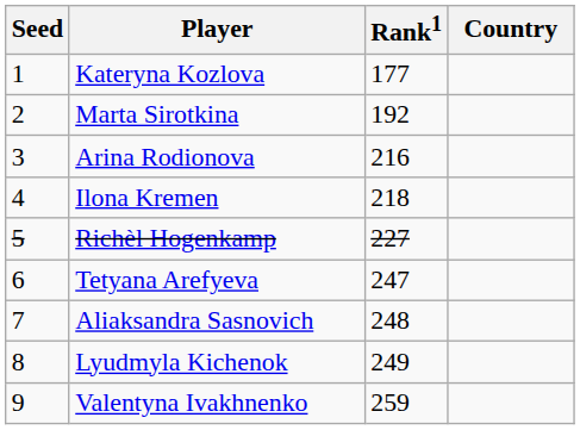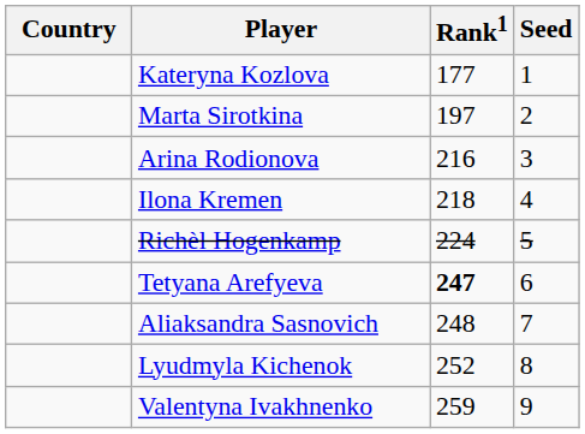columns swapped: Country <-> Seed
Marta Sirotkina | Rank1: 192 -> 197
Richèl Hogenkamp | Rank1: 227 -> 224
Tetyana Arefyeva | Rank1: normal -> bold
Lyudmyla Kichenok | Rank1: 249 -> 252
